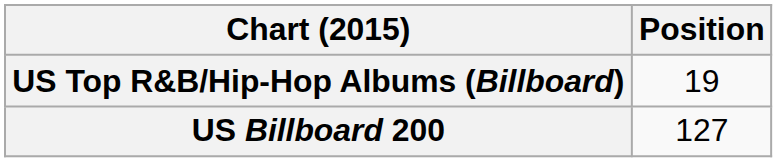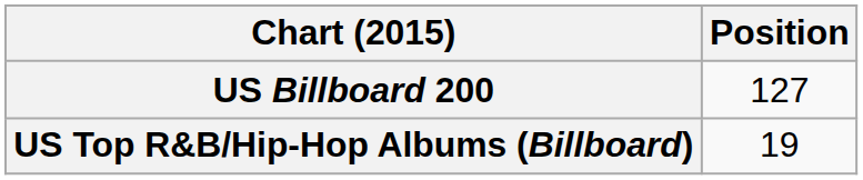rows swapped: US Billboard 200 <-> US Top R&B/Hip-Hop Albums (Billboard)
